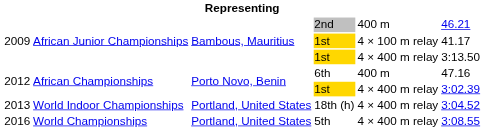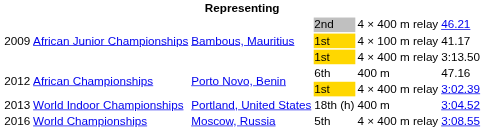2nd | column 5: 400 m -> 4 × 400 m relay
18th (h) | column 5: 4 × 400 m relay -> 400 m
5th | column 3: Portland, United States -> Moscow, Russia
